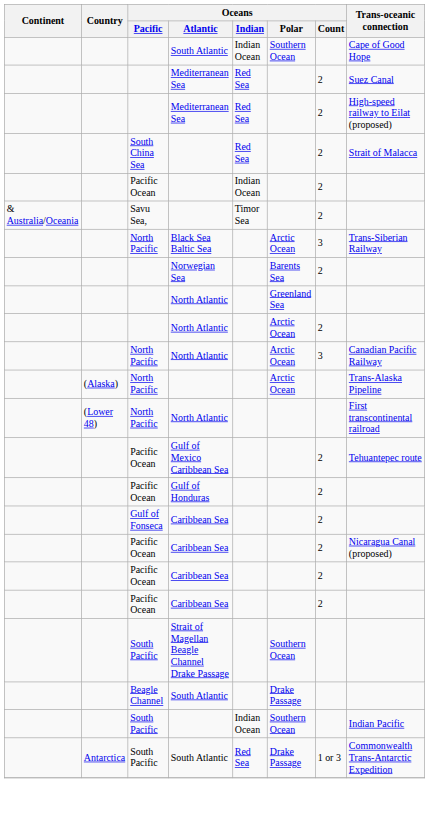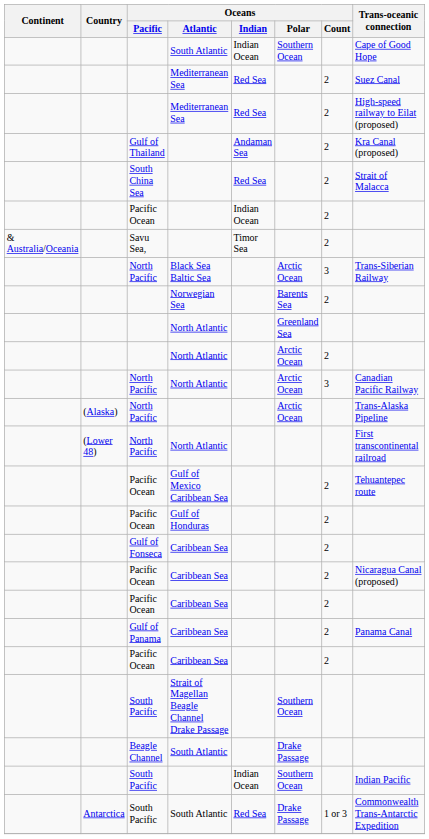+ row: Gulf of Thailand | Andaman Sea | 2 | Kra Canal (proposed)
+ row: Gulf of Panama | Caribbean Sea | 2 | Panama Canal
